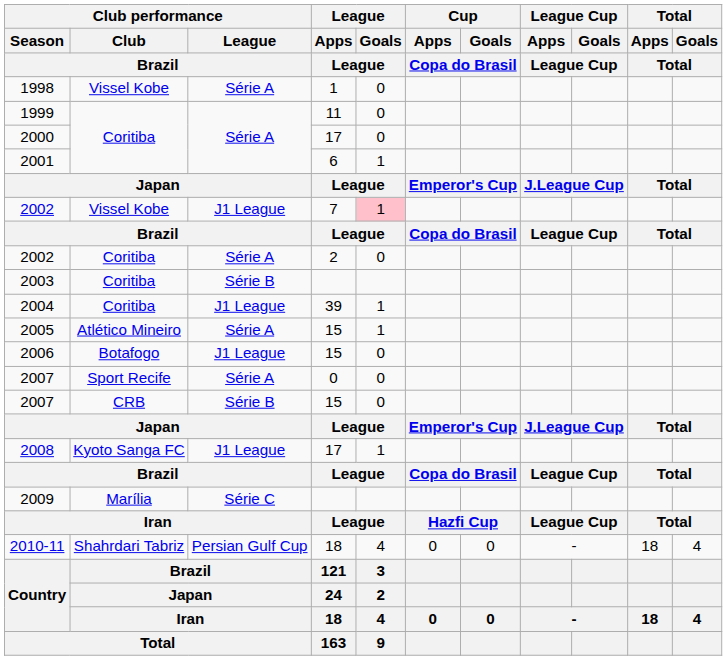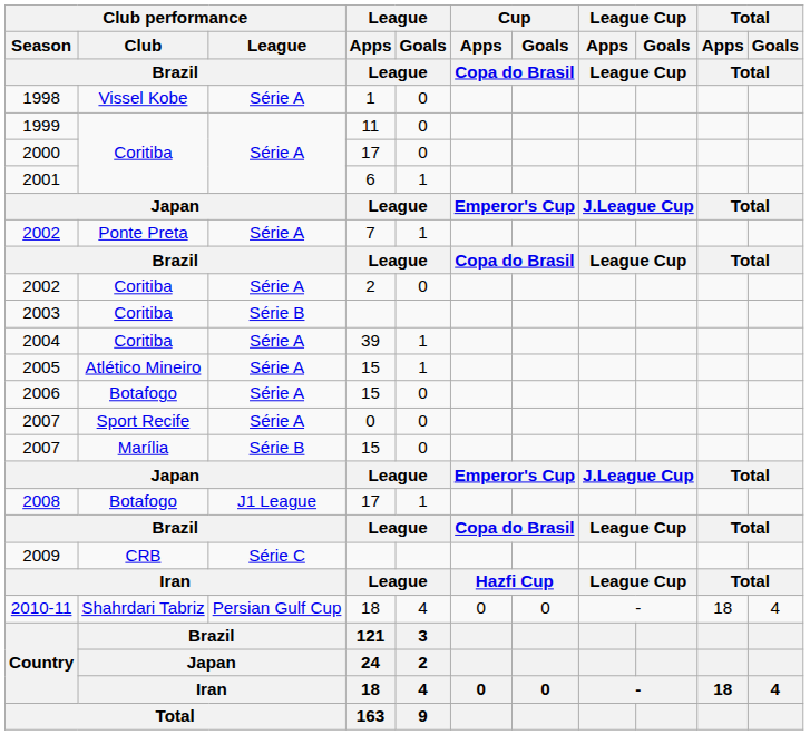2002 / 7 | Club performance / Club / Brazil: Vissel Kobe -> Ponte Preta
2002 / 7 | Club performance / League / Brazil: J1 League -> Série A
2002 / 7 | League / Goals / League: pink background -> no background
2004 | Club performance / League / Brazil: J1 League -> Série A
2006 | Club performance / League / Brazil: J1 League -> Série A
2007 / 15 | Club performance / Club / Brazil: CRB -> Marília
2008 | Club performance / Club / Brazil: Kyoto Sanga FC -> Botafogo
2009 | Club performance / Club / Brazil: Marília -> CRB
